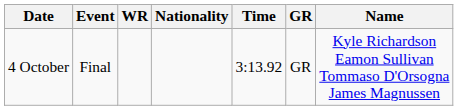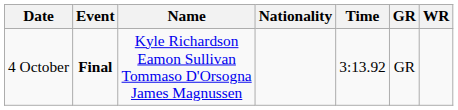columns swapped: Name <-> WR
4 October | Event: normal -> bold
